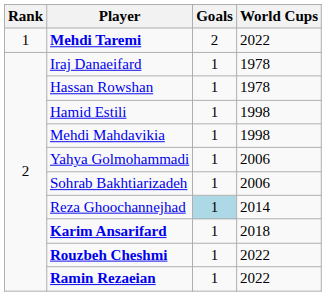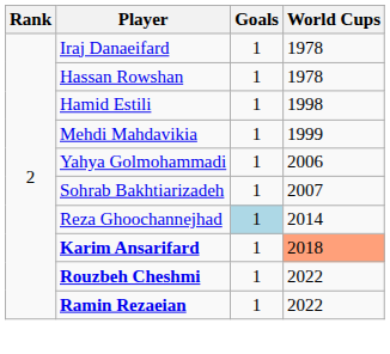- row: 1 | Mehdi Taremi | 2 | 2022
Mehdi Mahdavikia | World Cups: 1998 -> 1999
Sohrab Bakhtiarizadeh | World Cups: 2006 -> 2007
Karim Ansarifard | World Cups: no background -> lightsalmon background
